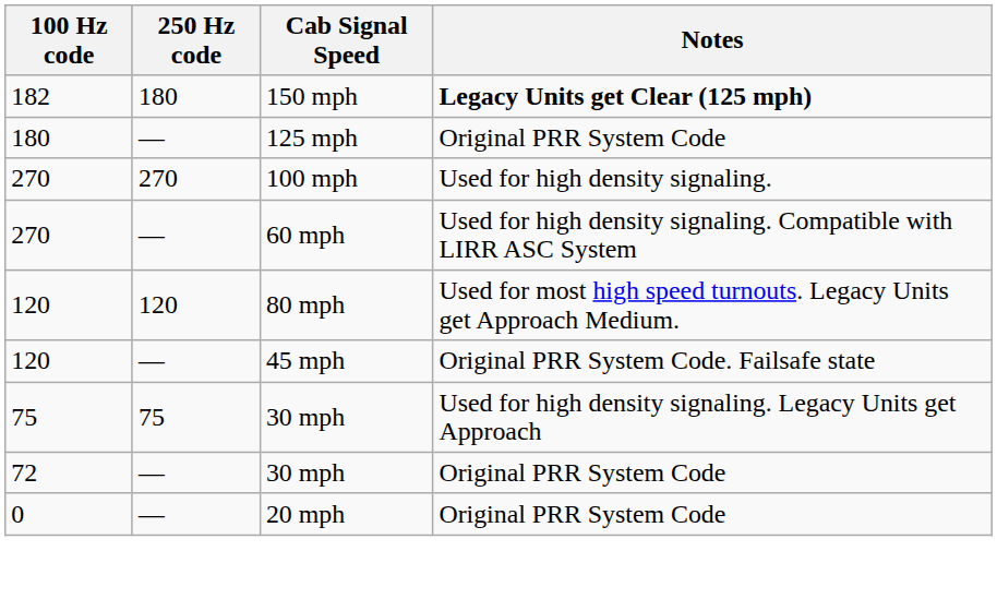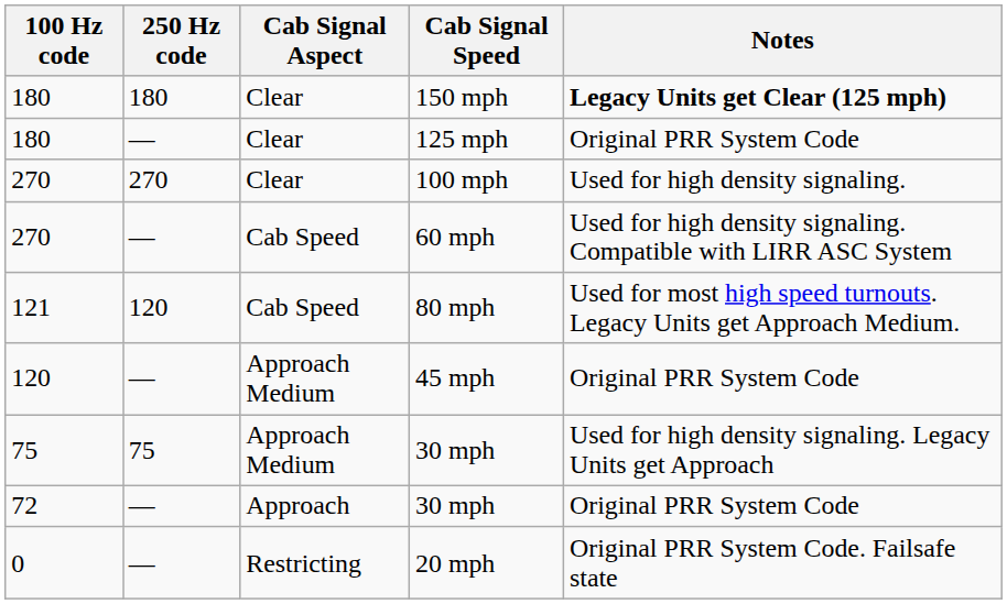+ column: Cab Signal Aspect | Clear | Clear | Clear | Cab Speed | Cab Speed | Approach Medium | Approach Medium | Approach | Restricting
150 mph | 100 Hz code: 182 -> 180
80 mph | 100 Hz code: 120 -> 121
45 mph | Notes: Original PRR System Code. Failsafe state -> Original PRR System Code
20 mph | Notes: Original PRR System Code -> Original PRR System Code. Failsafe state
